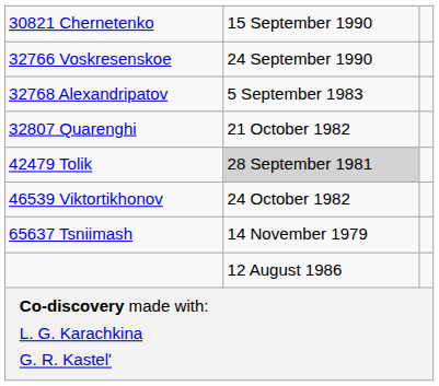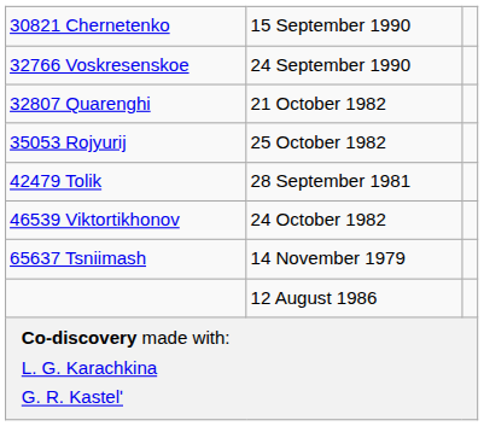- row: 32768 Alexandripatov | 5 September 1983
+ row: 35053 Rojyurij | 25 October 1982
42479 Tolik | column 2: lightgrey background -> no background
